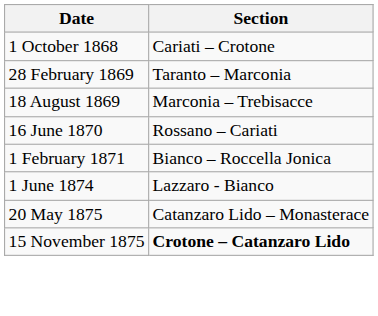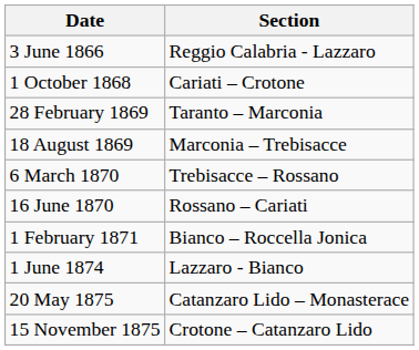+ row: 3 June 1866 | Reggio Calabria - Lazzaro
+ row: 6 March 1870 | Trebisacce – Rossano
15 November 1875 | Section: bold -> normal
